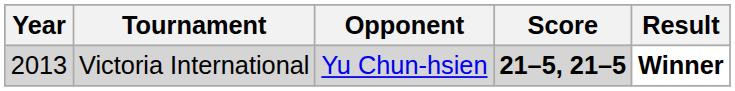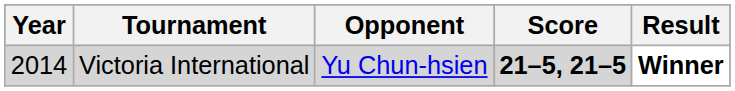Victoria International | Year: 2013 -> 2014
